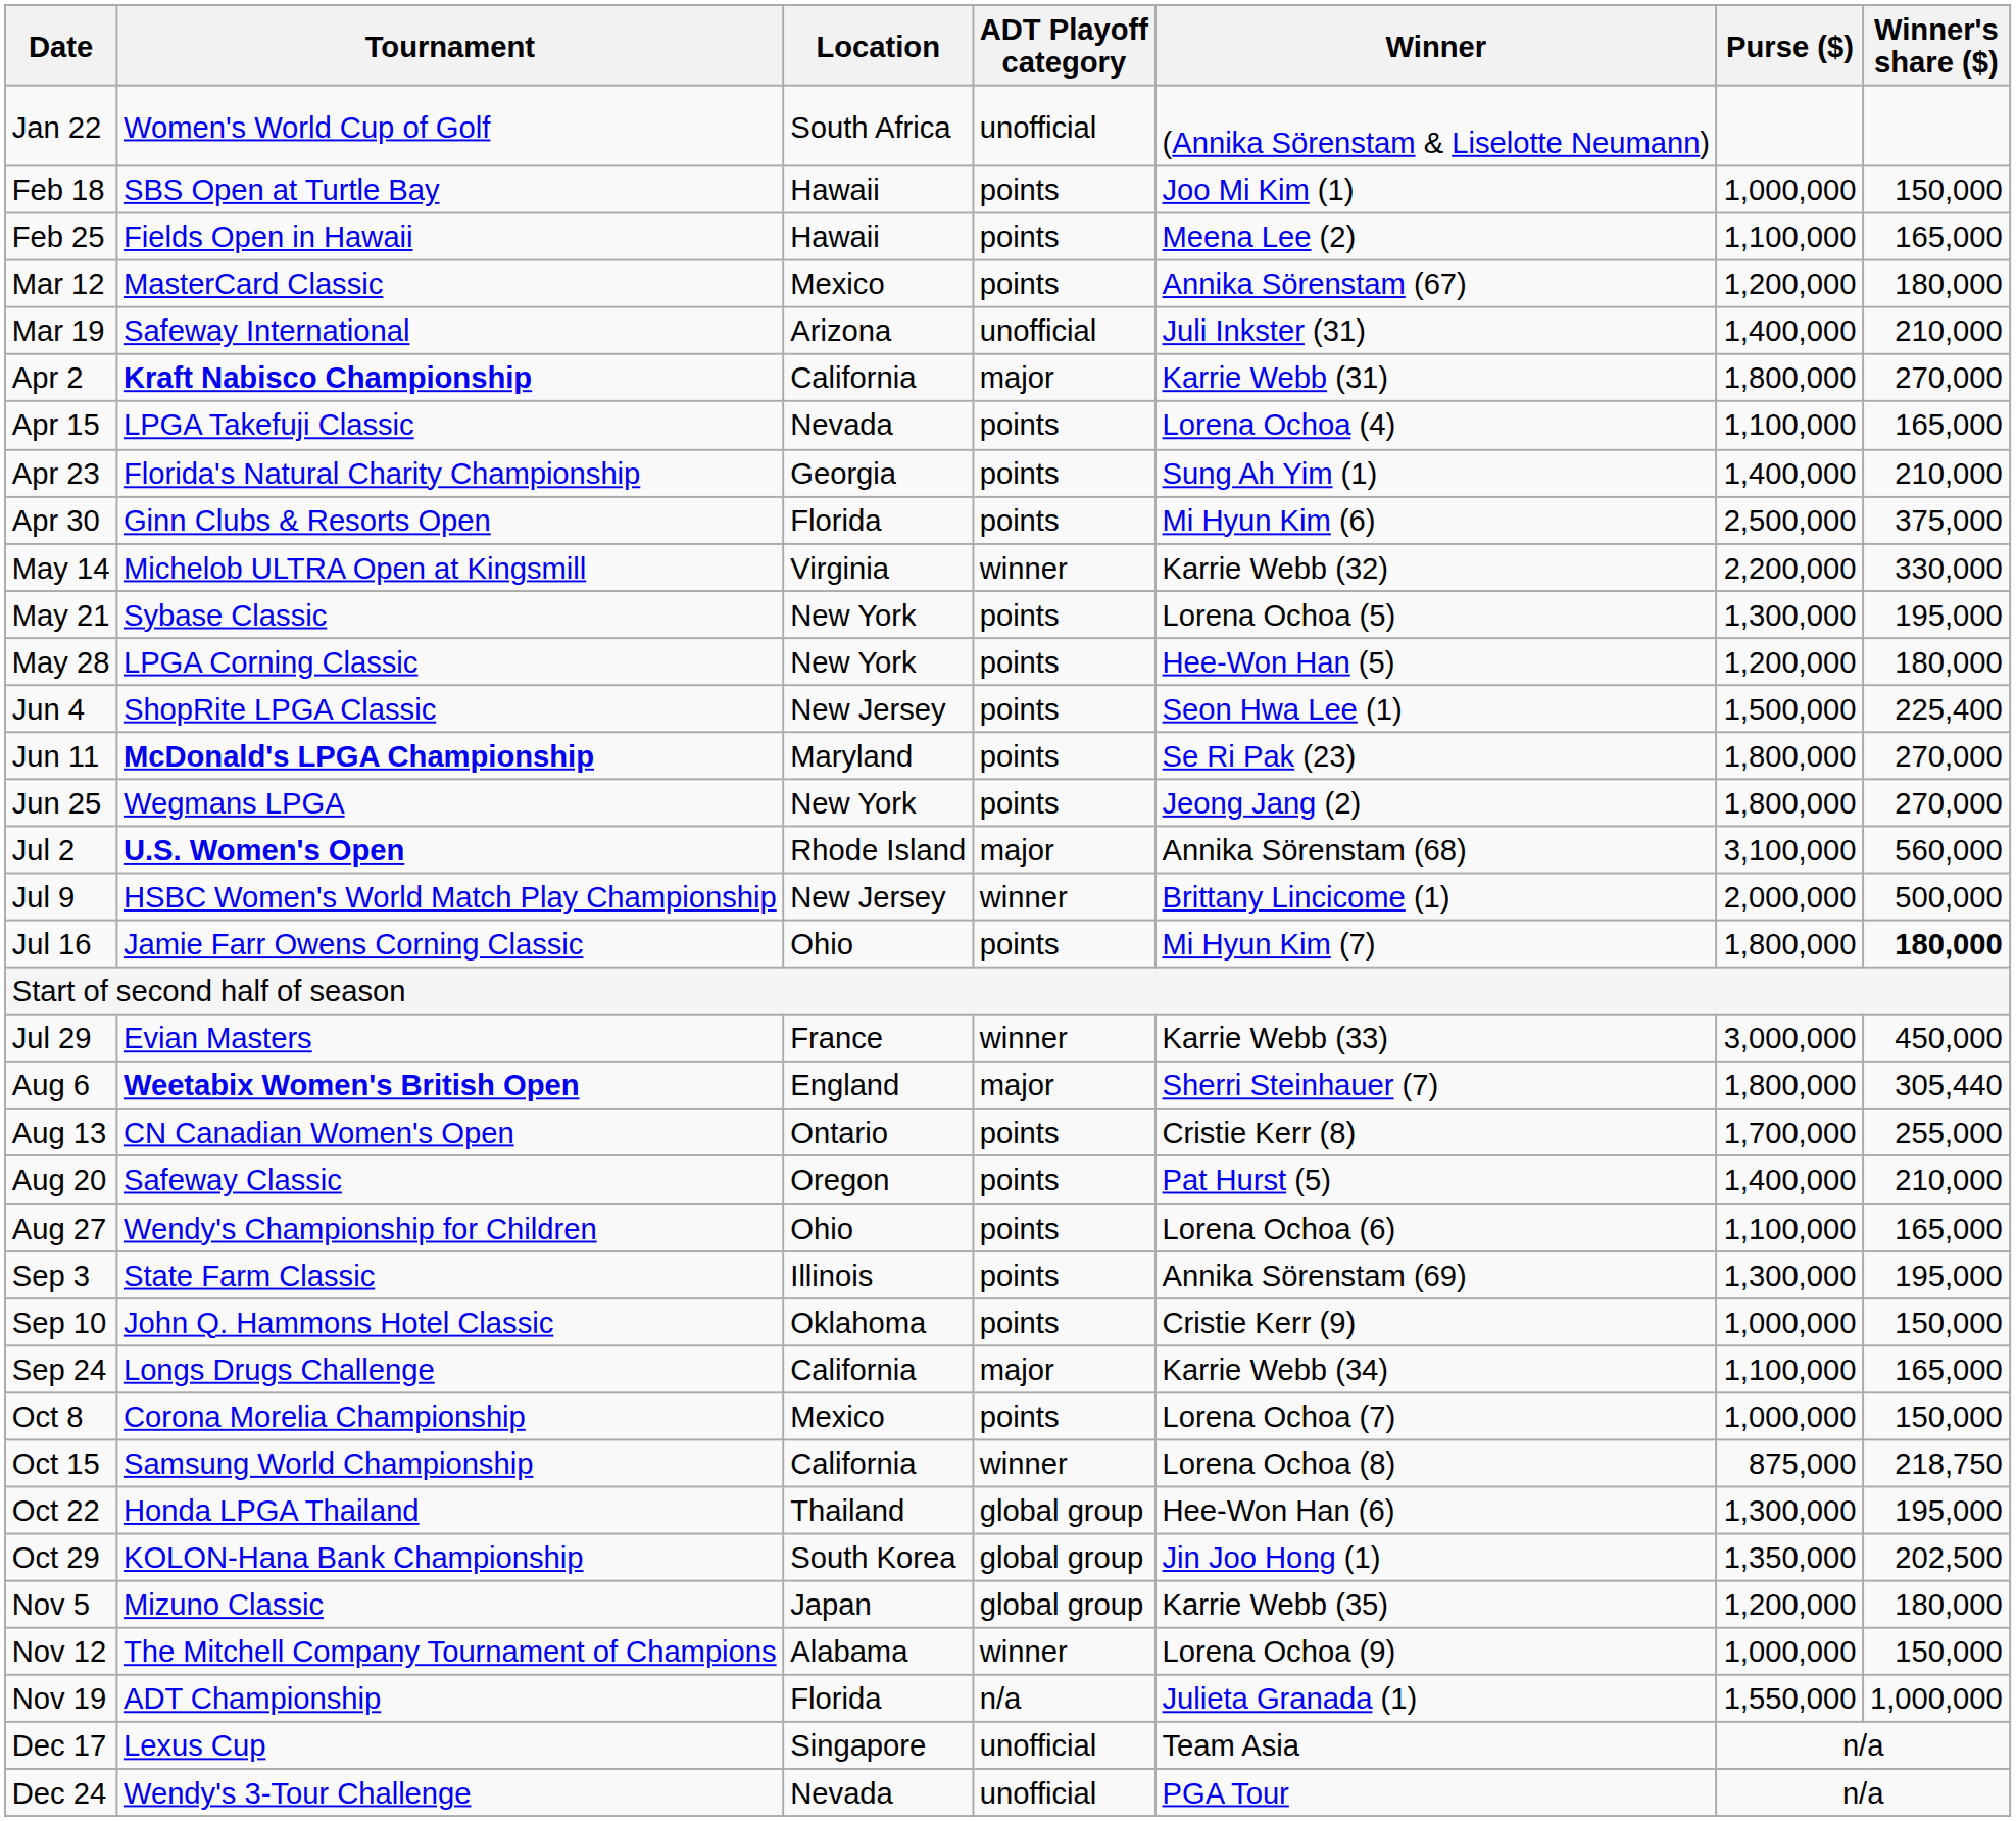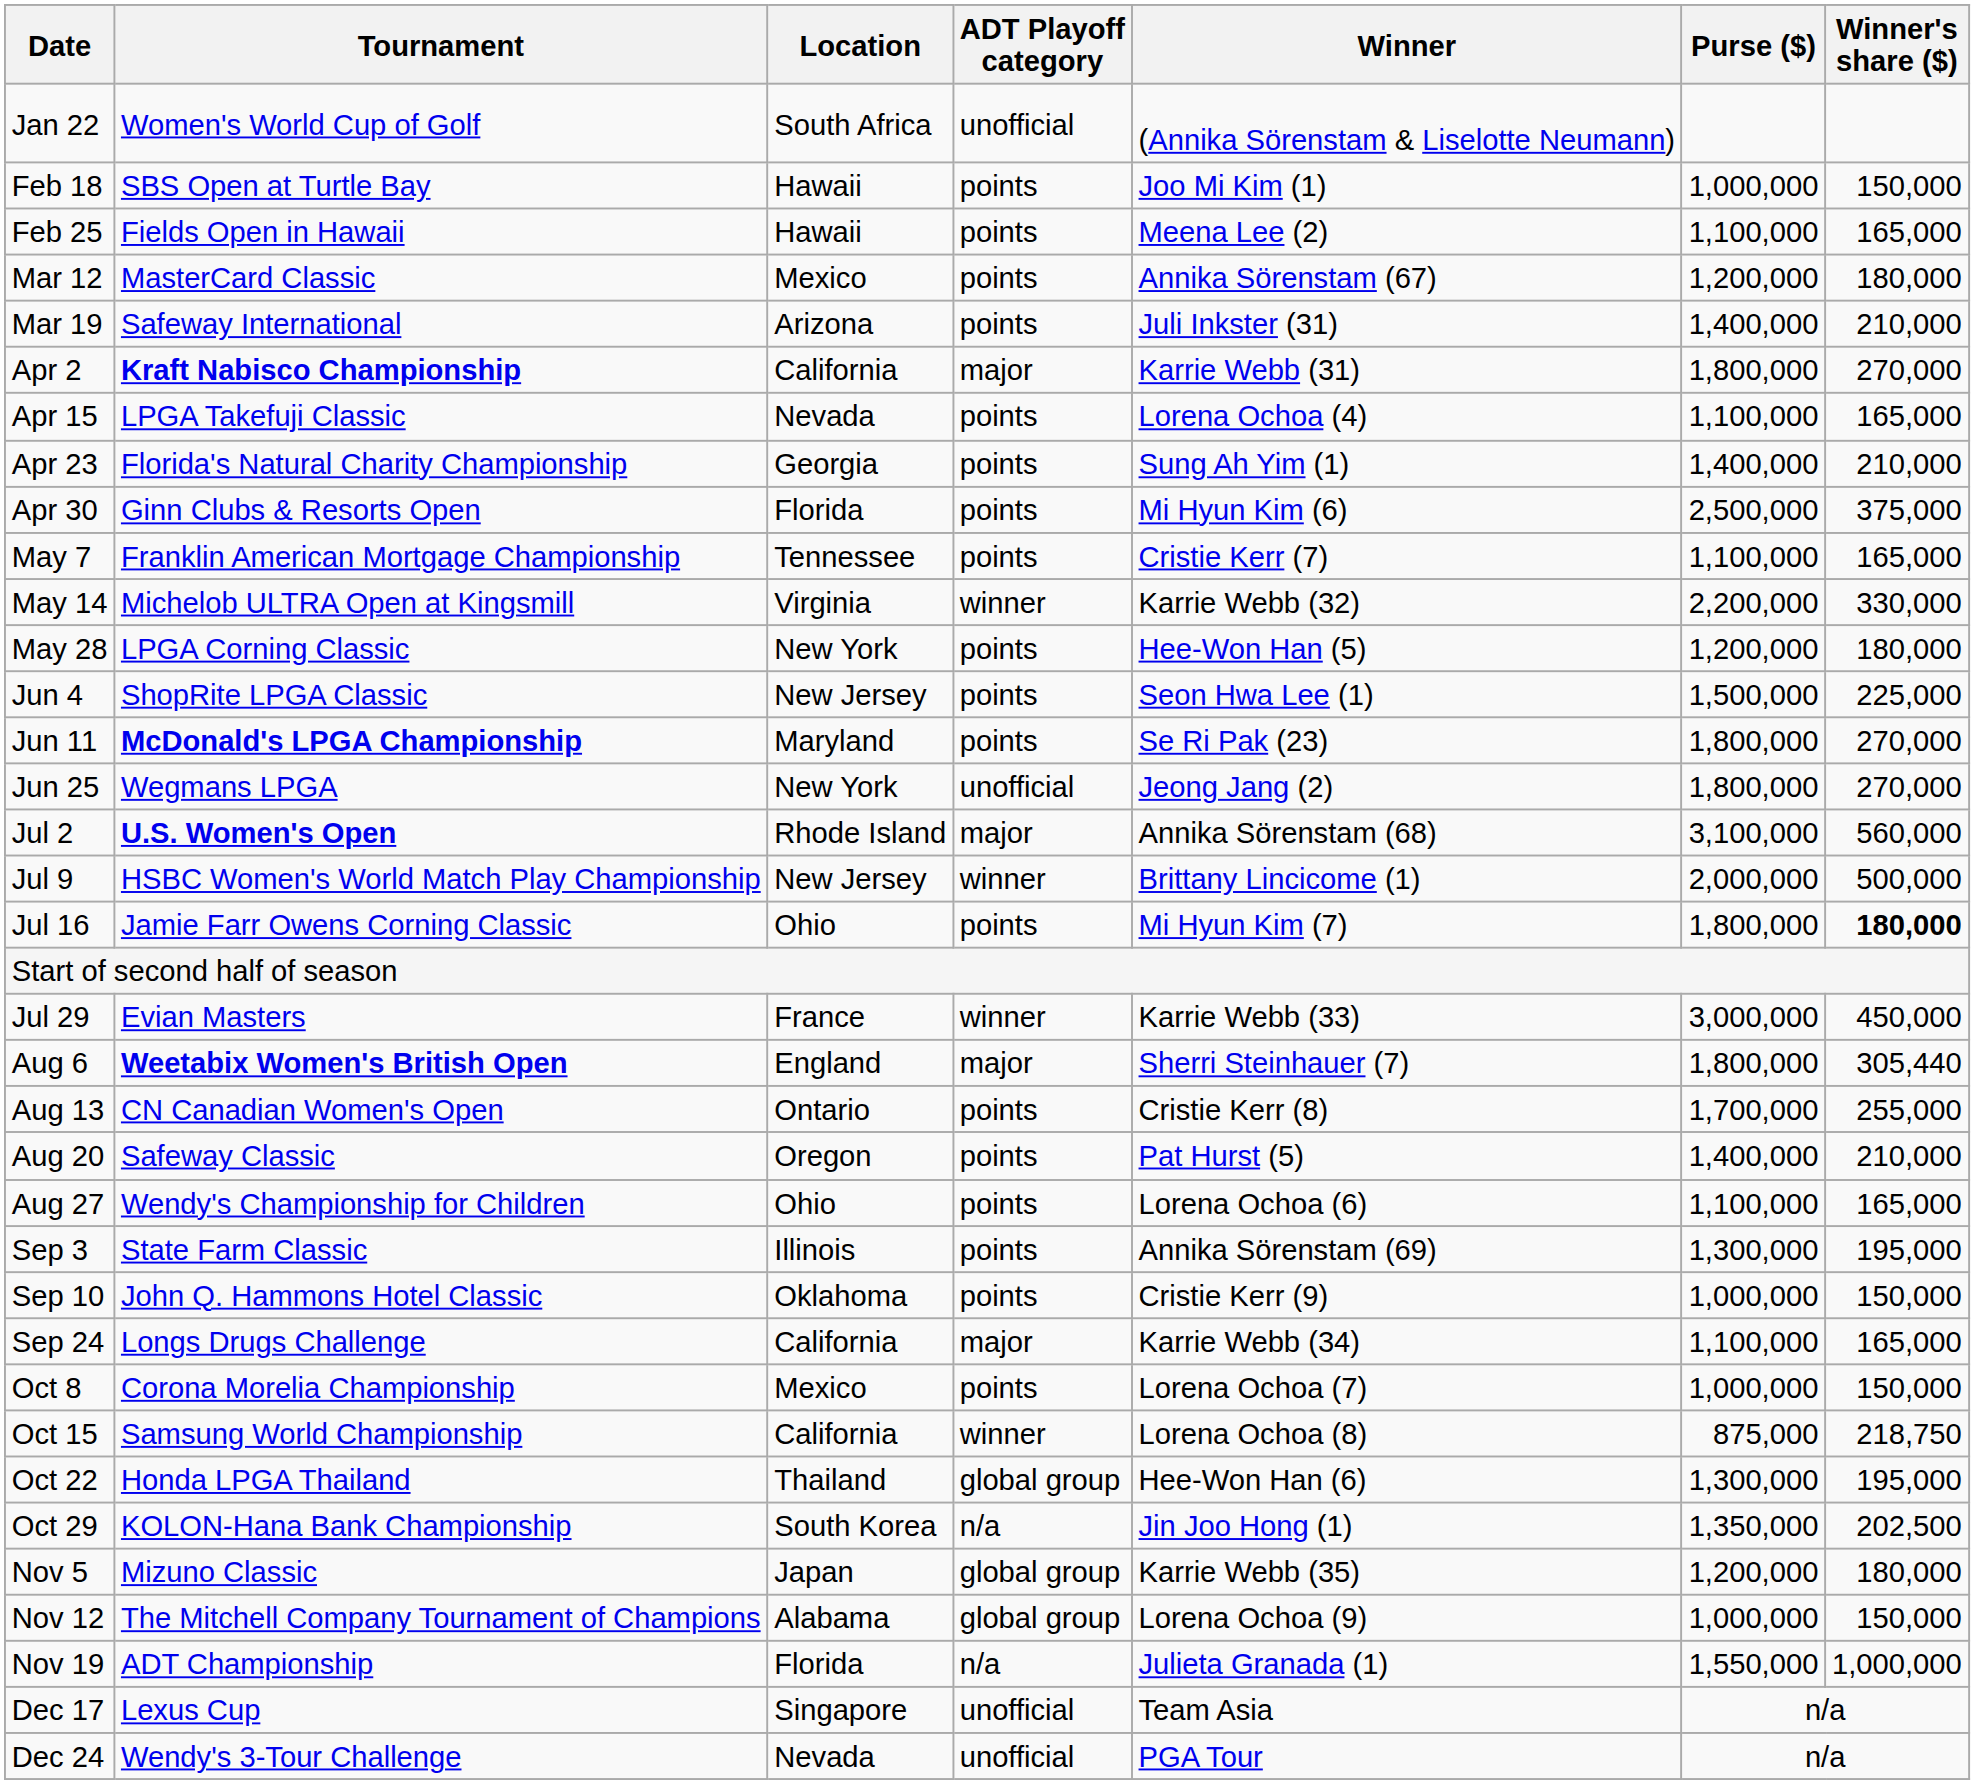Mar 19 | ADT Playoff category: unofficial -> points
+ row: May 7 | Franklin American Mortgage Championship | Tennessee | points | Cristie Kerr (7) | 1,100,000 | 165,000
- row: May 21 | Sybase Classic | New York | points | Lorena Ochoa (5) | 1,300,000 | 195,000
Jun 4 | Winner's share ($): 225,400 -> 225,000
Jun 25 | ADT Playoff category: points -> unofficial
Oct 29 | ADT Playoff category: global group -> n/a
Nov 12 | ADT Playoff category: winner -> global group
